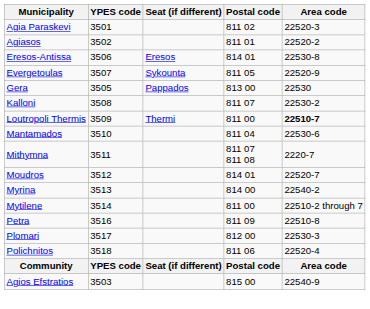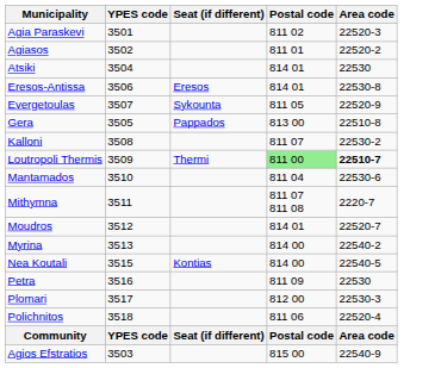+ row: Atsiki | 3504 | 814 01 | 22530
Gera | Area code: 22530 -> 22510-8
Loutropoli Thermis | Postal code: no background -> lightgreen background
- row: Mytilene | 3514 | 811 00 | 22510-2 through 7
+ row: Nea Koutali | 3515 | Kontias | 814 00 | 22540-5
Petra | Area code: 22510-8 -> 22530
